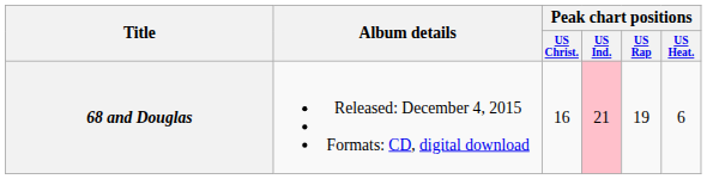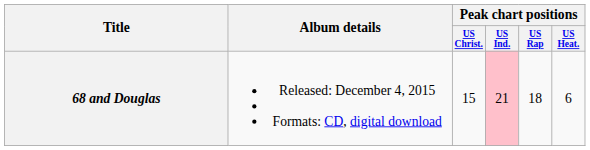68 and Douglas | Peak chart positions / US Christ.: 16 -> 15
68 and Douglas | Peak chart positions / US Rap: 19 -> 18
